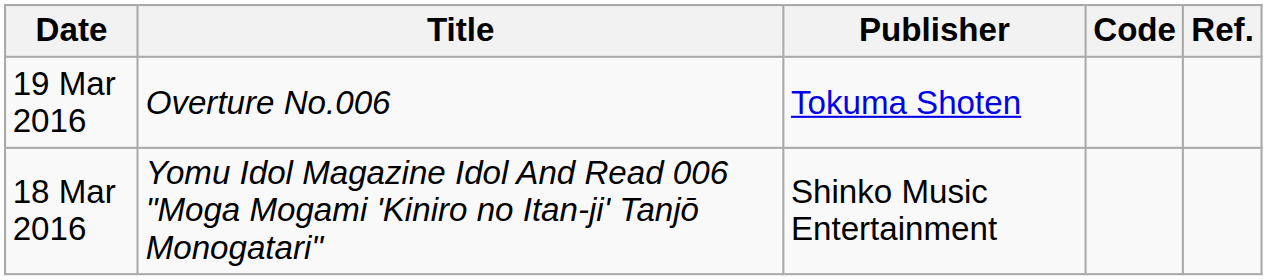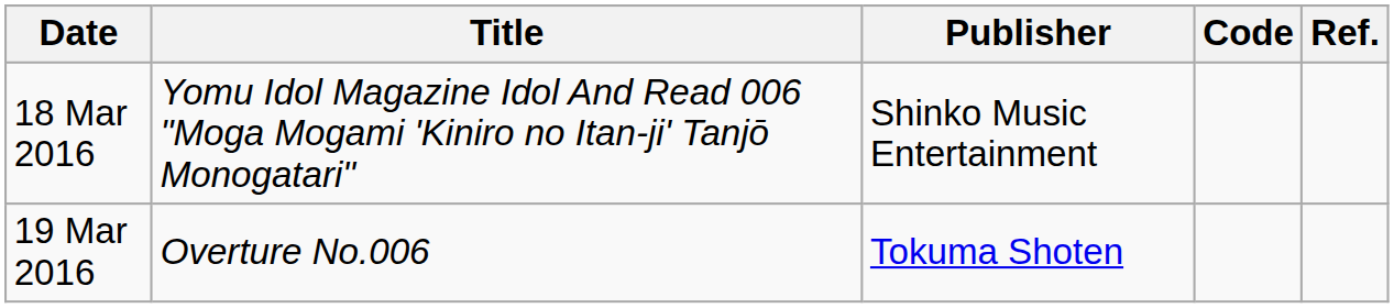rows swapped: 18 Mar 2016 <-> 19 Mar 2016
